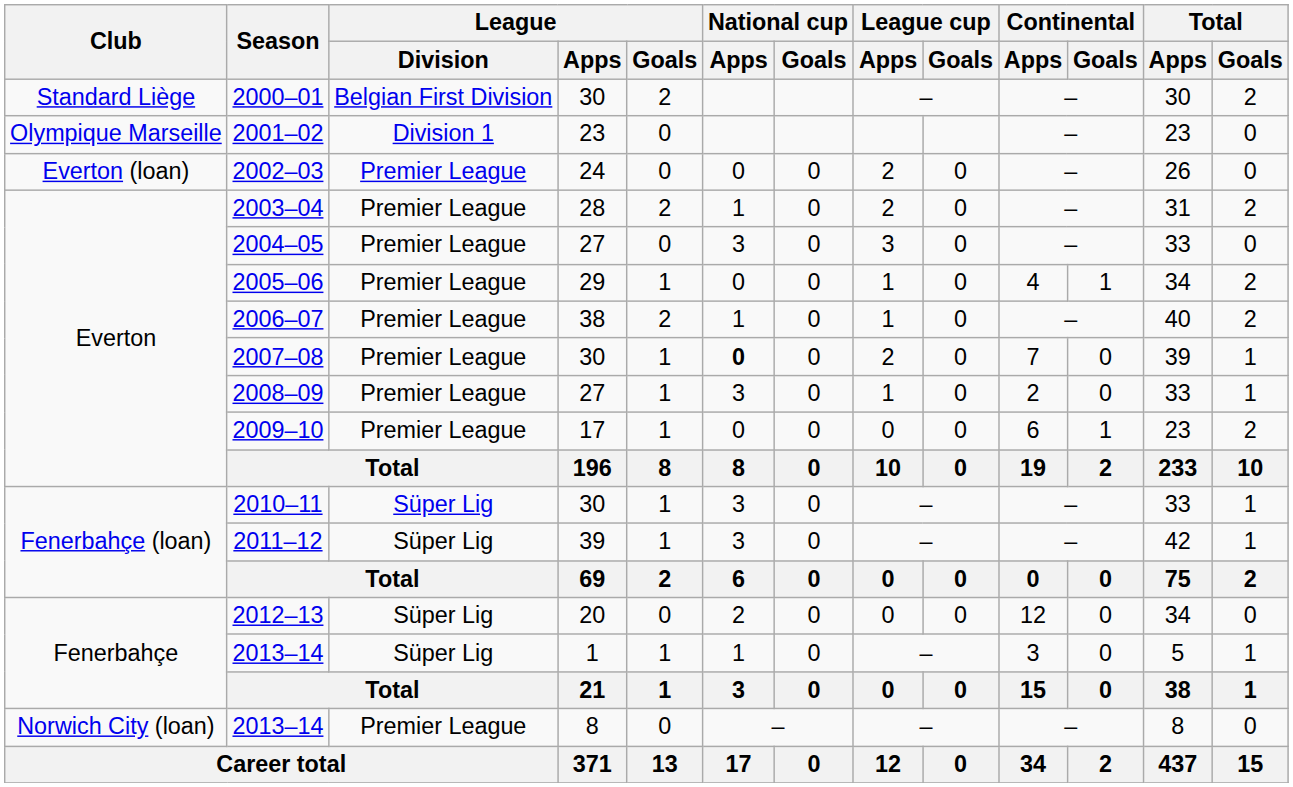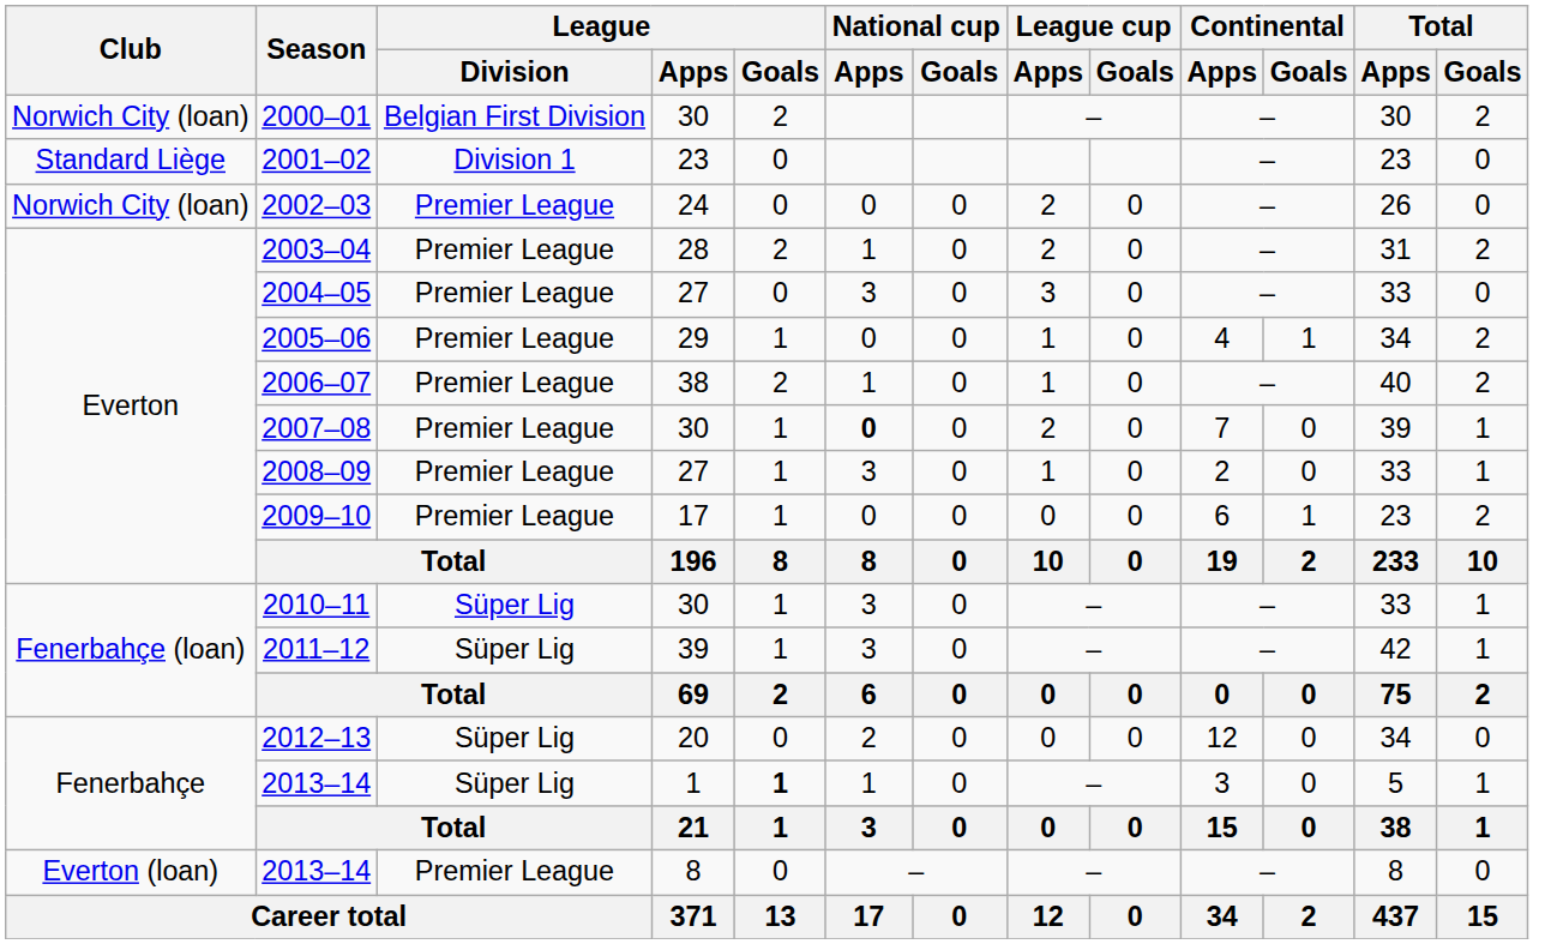2000–01 | Club: Standard Liège -> Norwich City (loan)
2001–02 | Club: Olympique Marseille -> Standard Liège
2002–03 | Club: Everton (loan) -> Norwich City (loan)
2013–14 / 1 | League / Goals: normal -> bold
2013–14 / 8 | Club: Norwich City (loan) -> Everton (loan)
